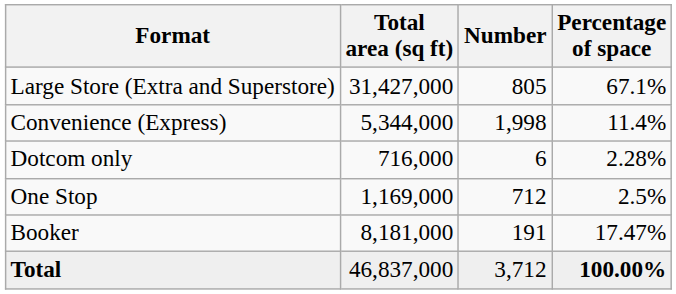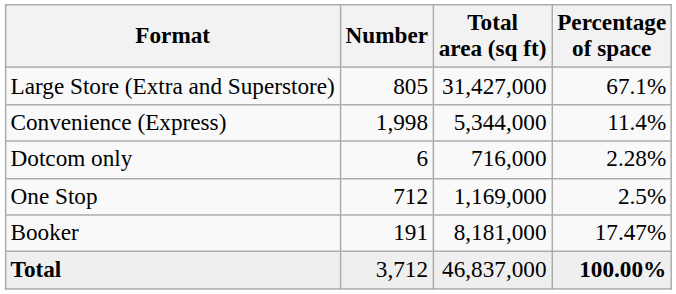columns swapped: Number <-> Total area (sq ft)
